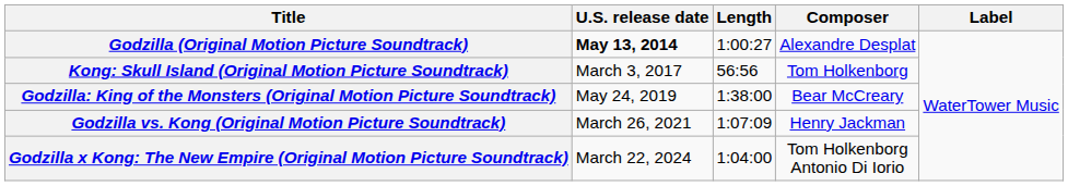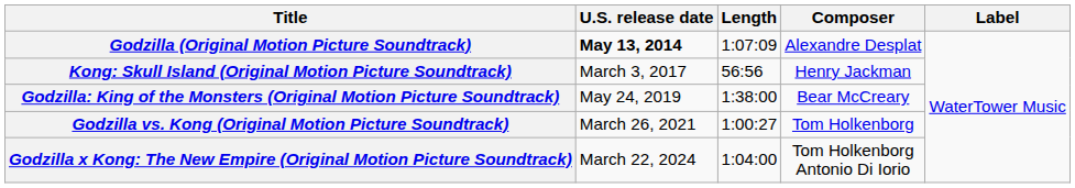Godzilla (Original Motion Picture Soundtrack) | Length: 1:00:27 -> 1:07:09
Kong: Skull Island (Original Motion Picture Soundtrack) | Composer: Tom Holkenborg -> Henry Jackman
Godzilla vs. Kong (Original Motion Picture Soundtrack) | Length: 1:07:09 -> 1:00:27
Godzilla vs. Kong (Original Motion Picture Soundtrack) | Composer: Henry Jackman -> Tom Holkenborg
